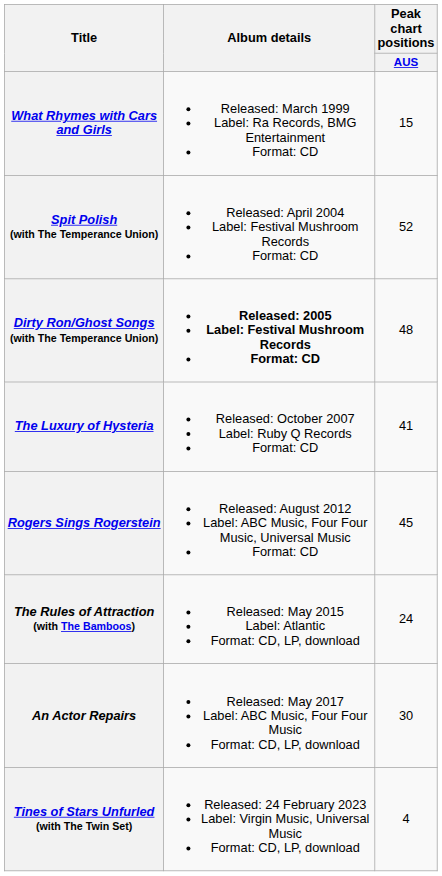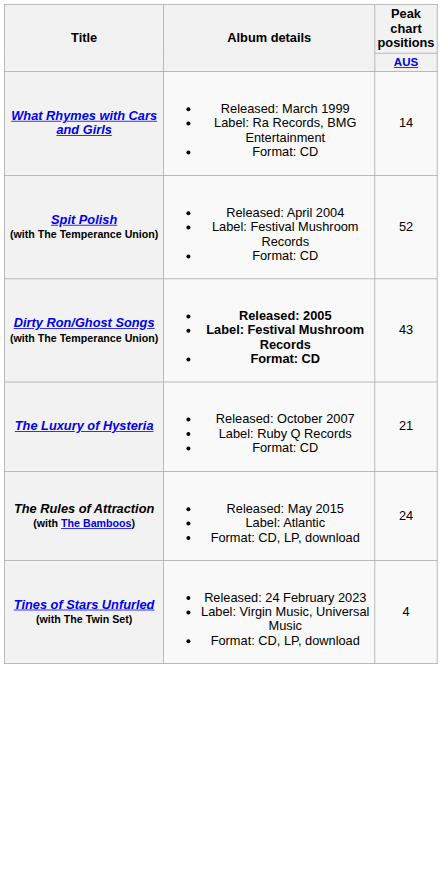What Rhymes with Cars and Girls | Peak chart positions / AUS: 15 -> 14
Dirty Ron/Ghost Songs (with The Temperance Union) | Peak chart positions / AUS: 48 -> 43
The Luxury of Hysteria | Peak chart positions / AUS: 41 -> 21
- row: Rogers Sings Rogerstein | Released: August 2012 Label: ABC Music, Four Four Music, Universal Music Format: CD | 45
- row: An Actor Repairs | Released: May 2017 Label: ABC Music, Four Four Music Format: CD, LP, download | 30
